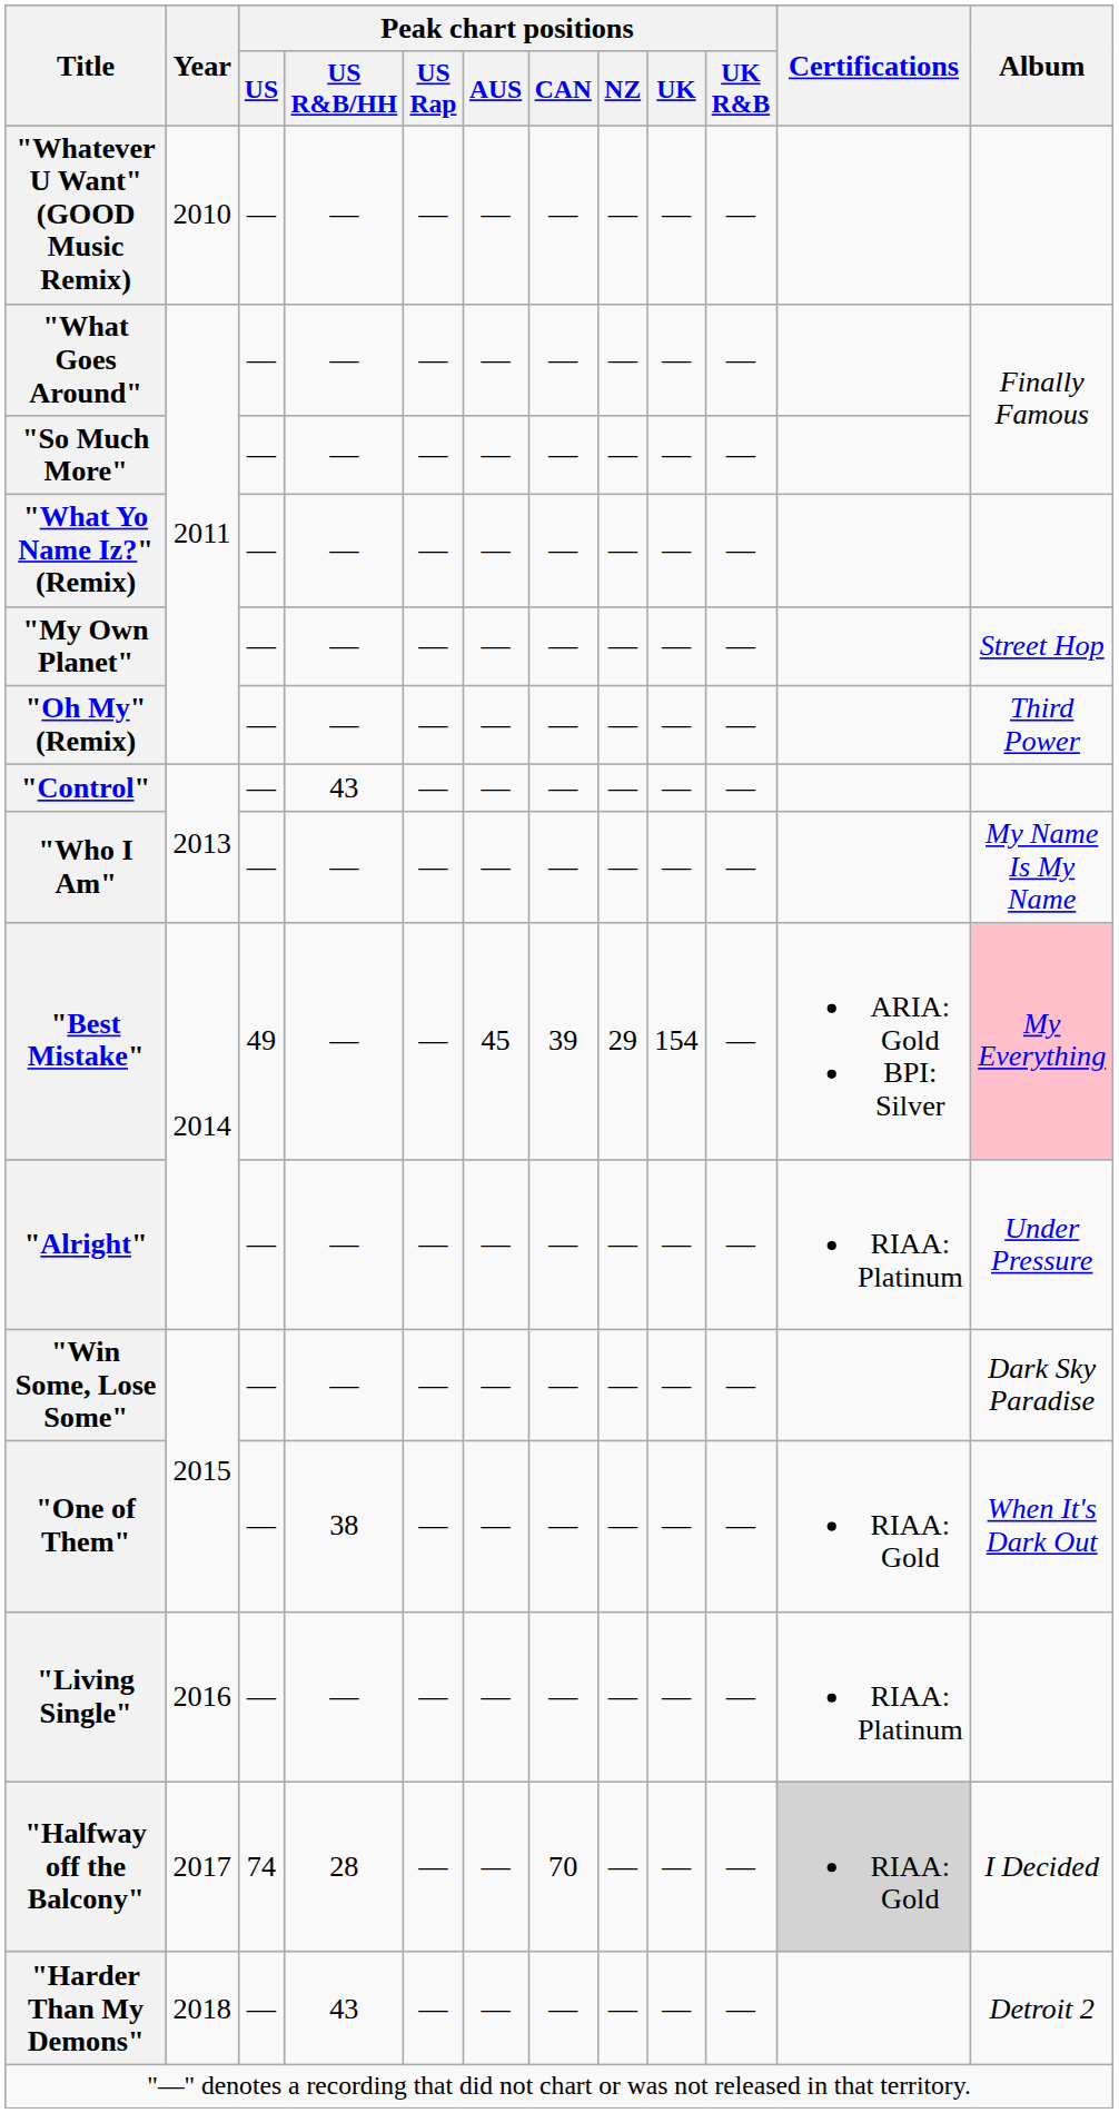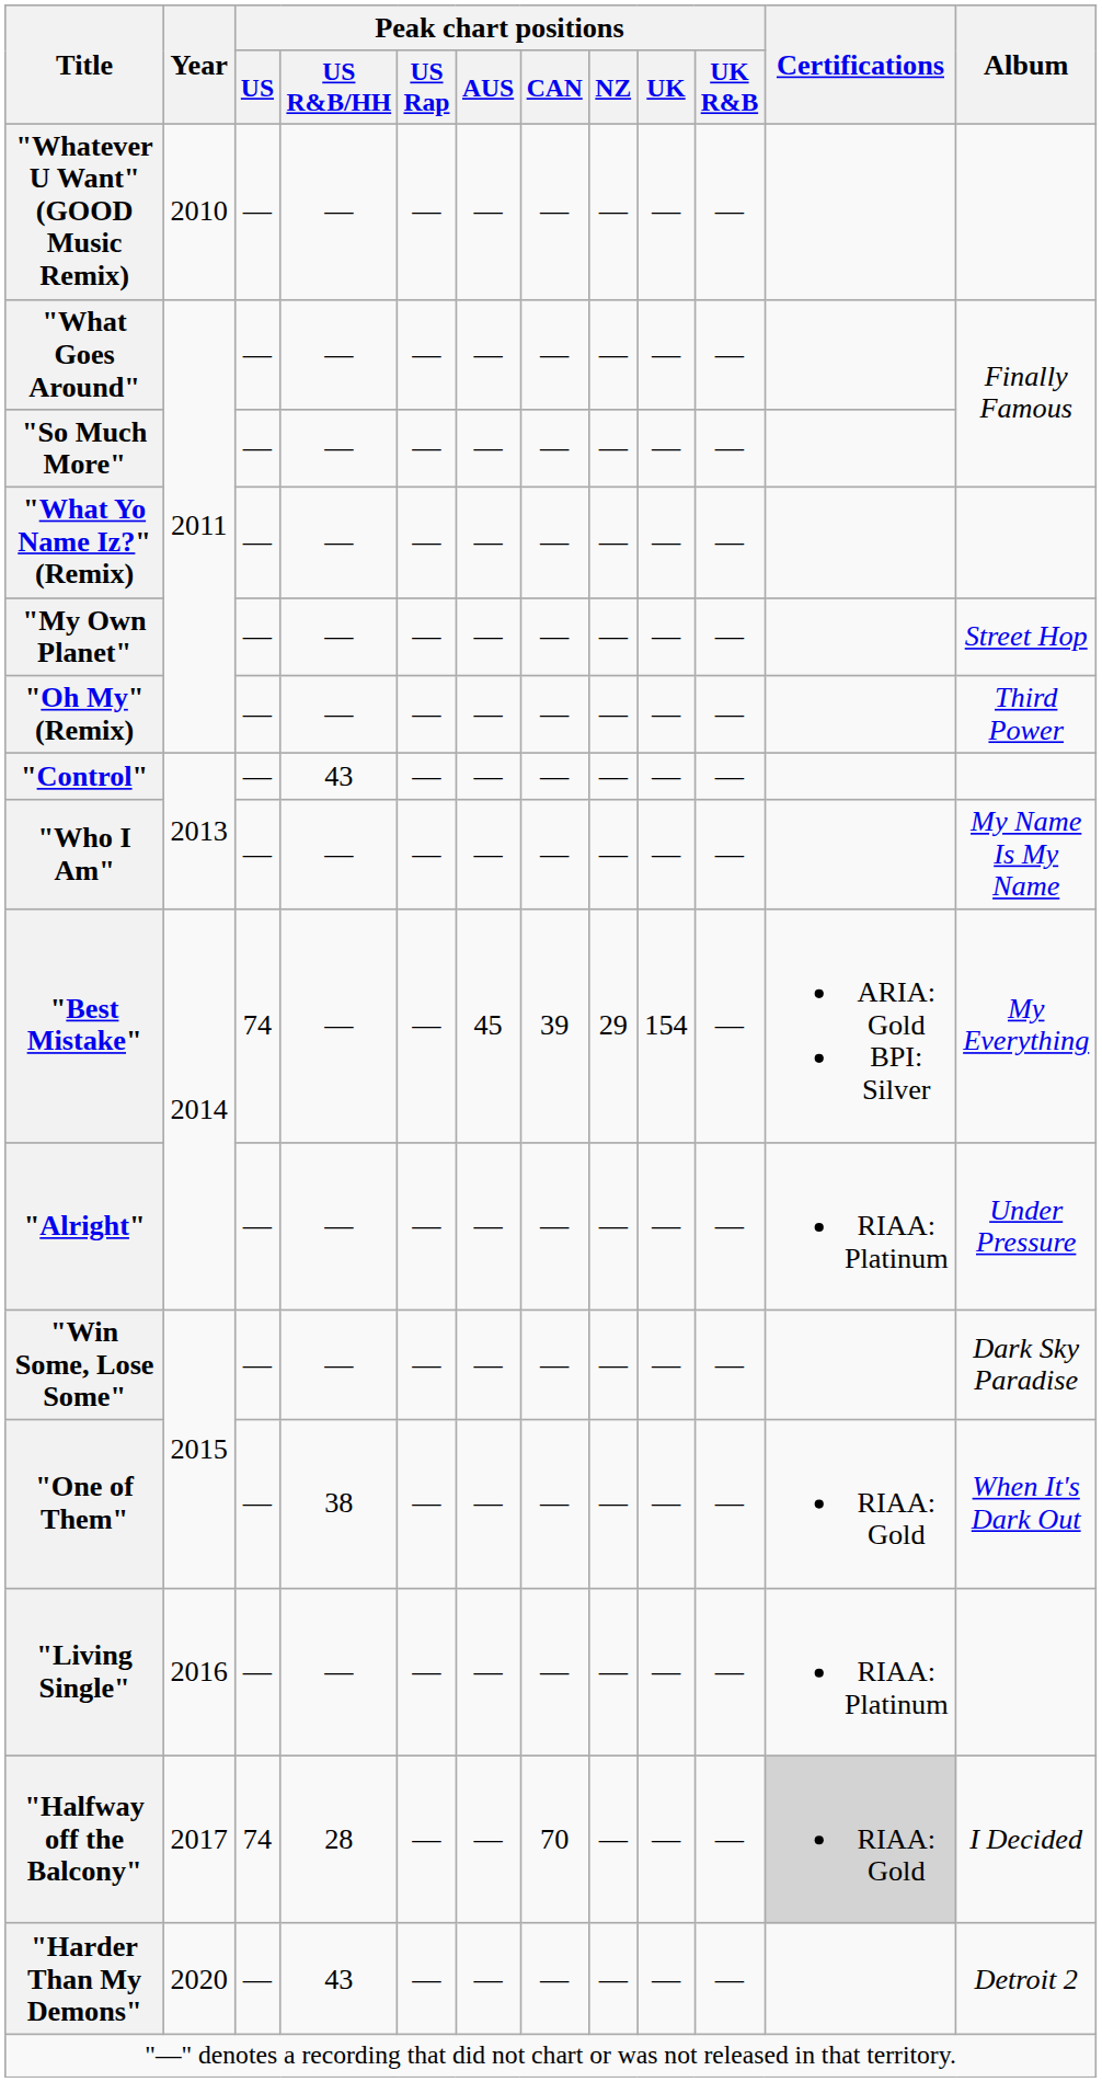"Best Mistake" | Peak chart positions / US: 49 -> 74
"Best Mistake" | Album: pink background -> no background
"Harder Than My Demons" | Year: 2018 -> 2020
